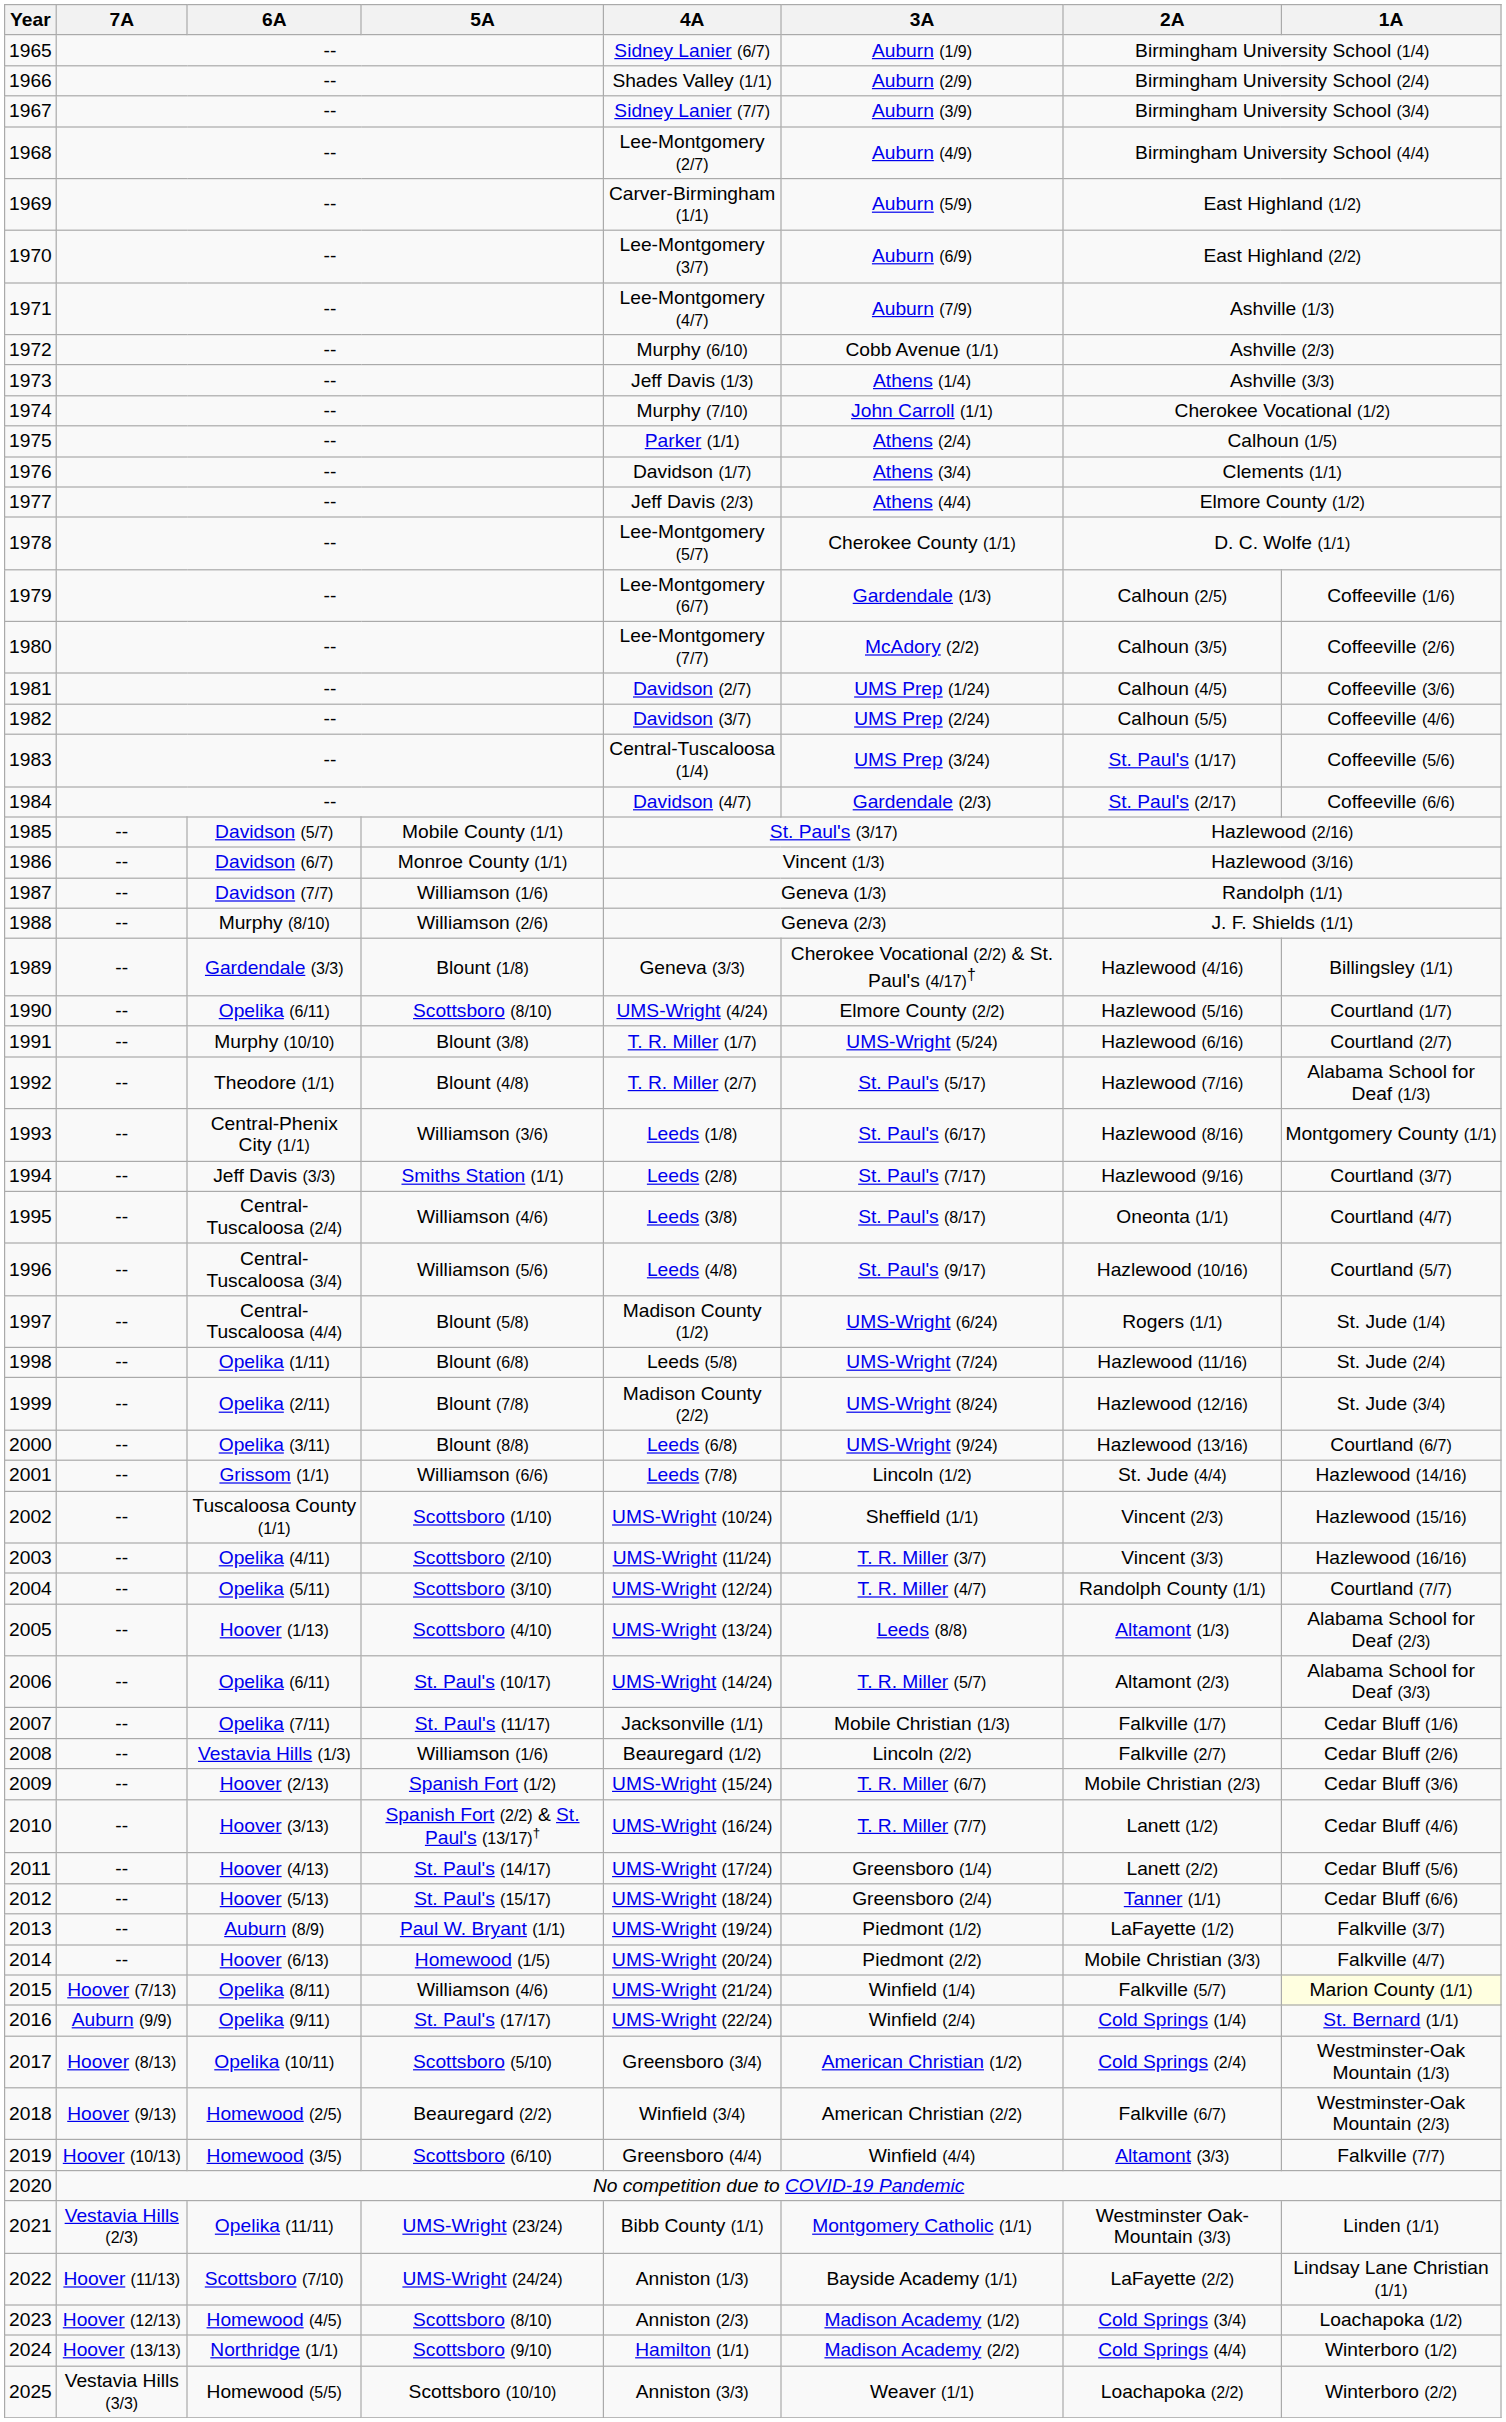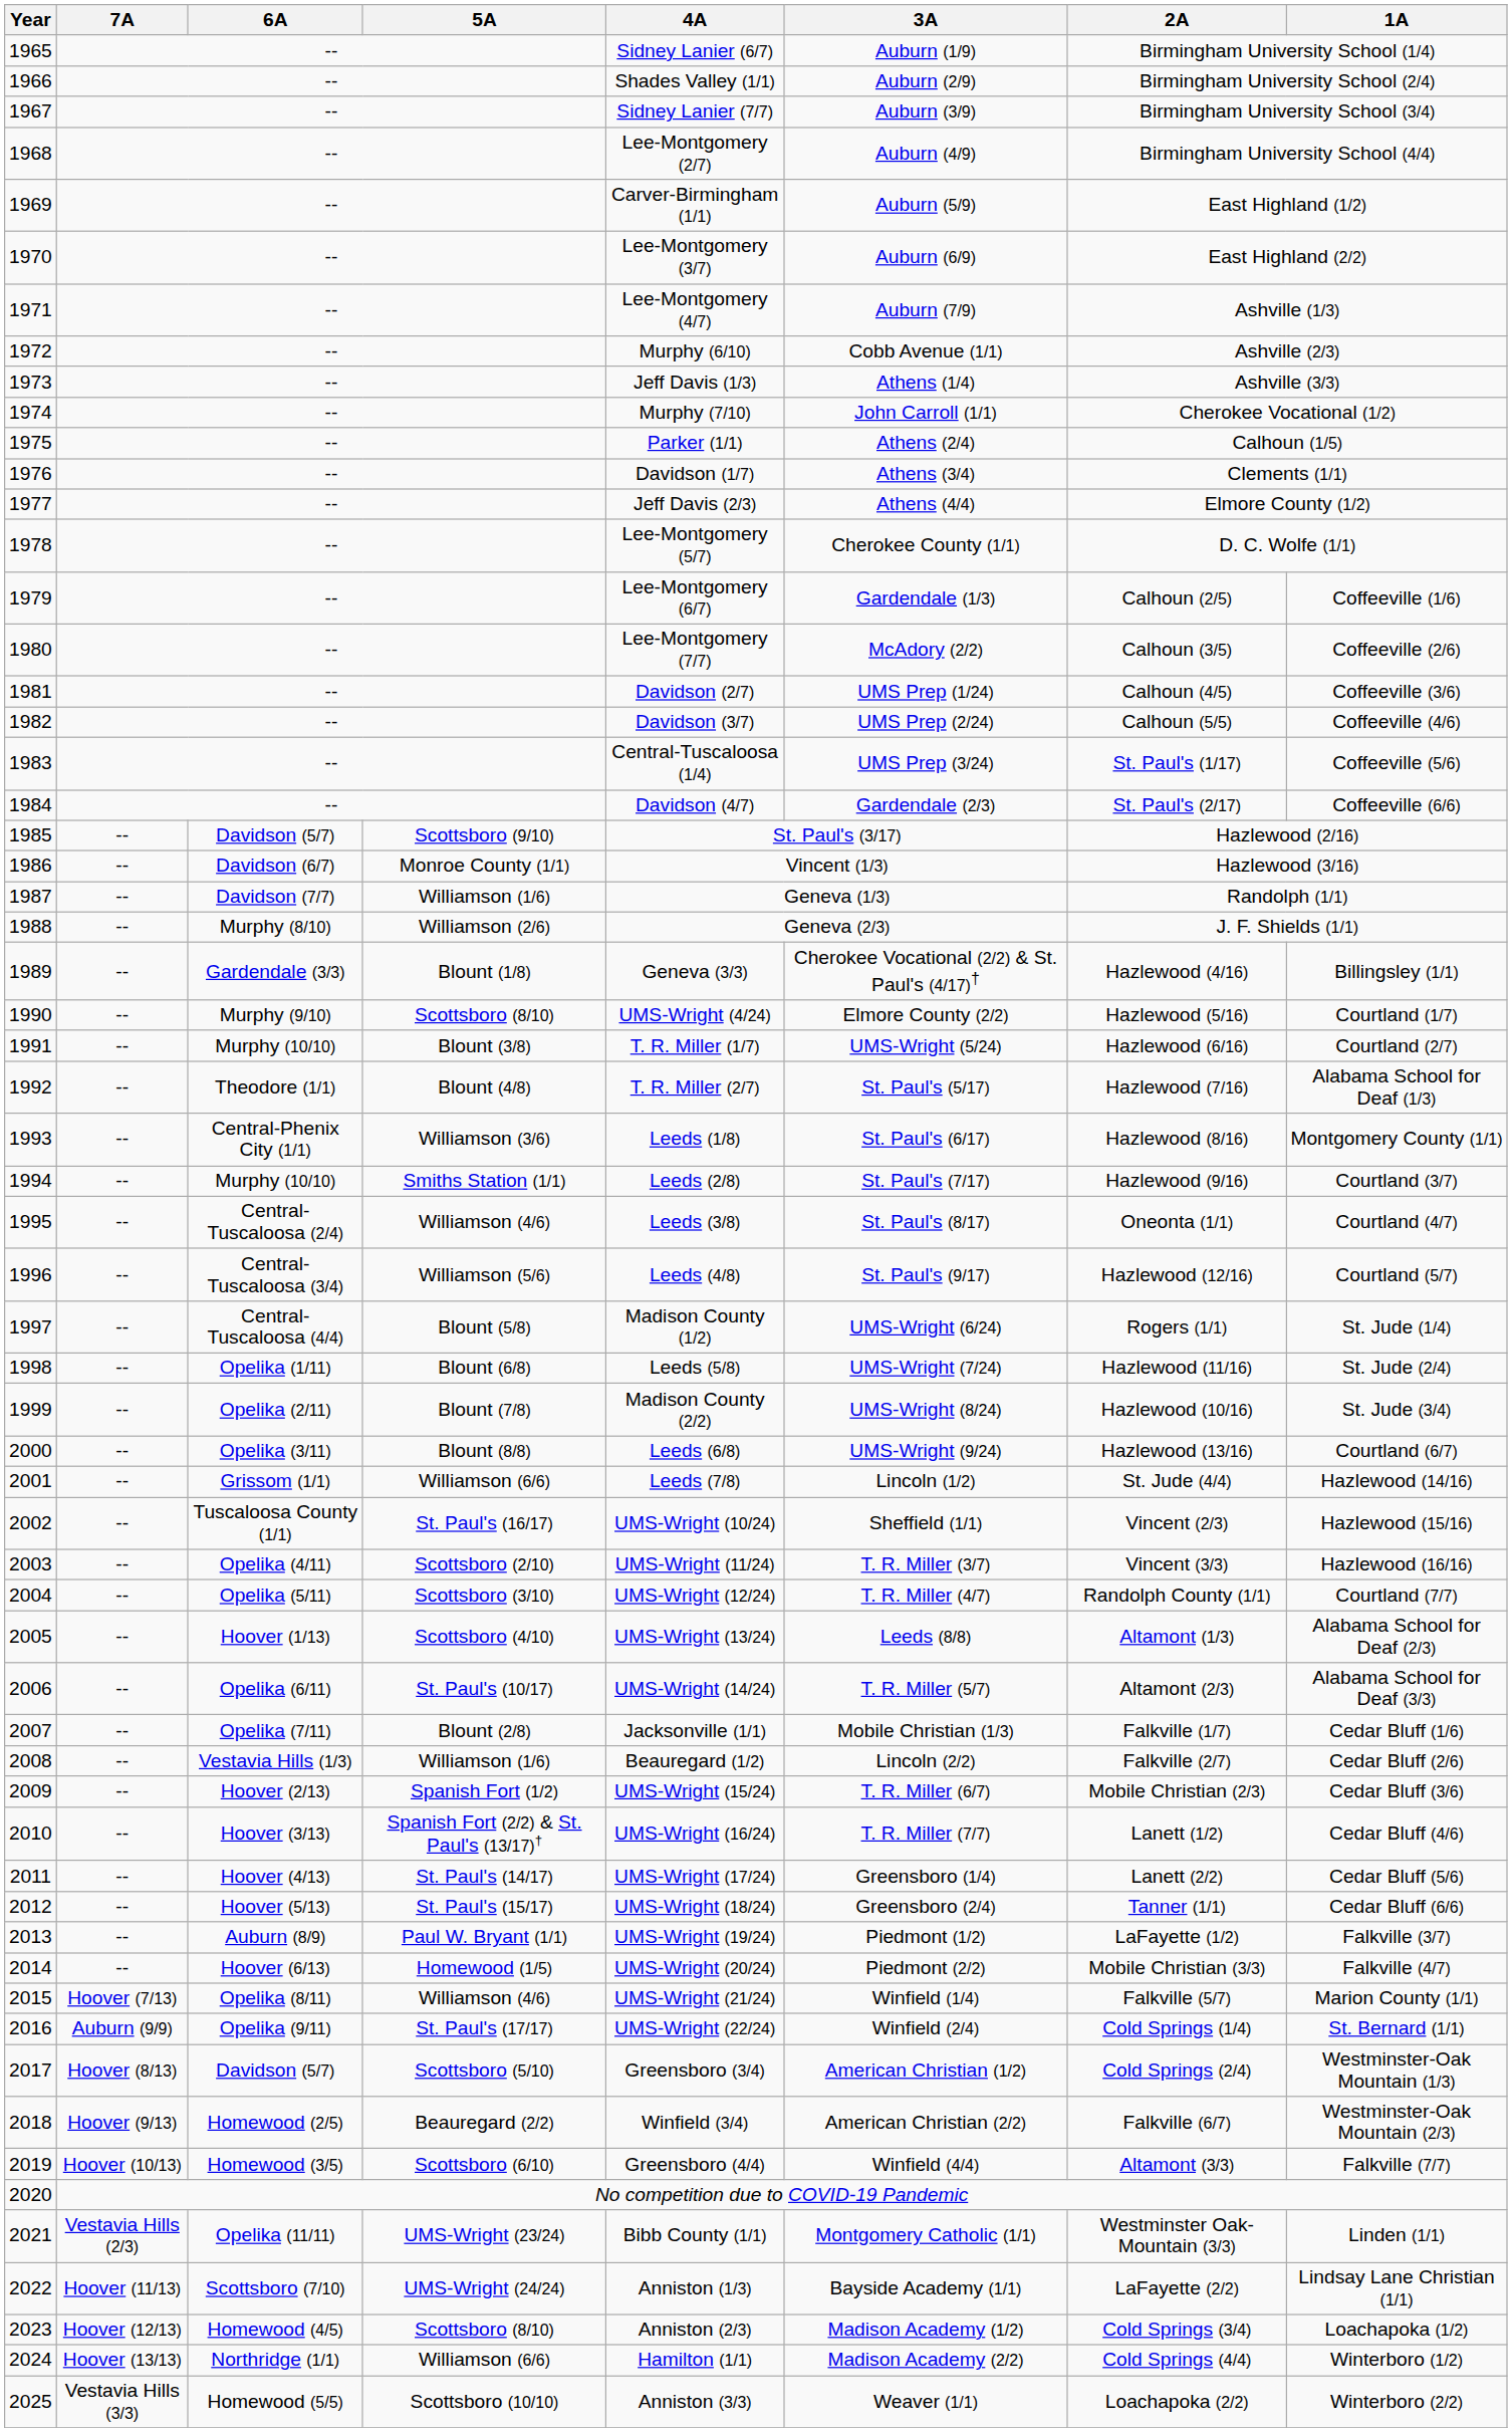1985 | 5A: Mobile County (1/1) -> Scottsboro (9/10)
1990 | 6A: Opelika (6/11) -> Murphy (9/10)
1994 | 6A: Jeff Davis (3/3) -> Murphy (10/10)
1996 | 2A: Hazlewood (10/16) -> Hazlewood (12/16)
1999 | 2A: Hazlewood (12/16) -> Hazlewood (10/16)
2002 | 5A: Scottsboro (1/10) -> St. Paul's (16/17)
2007 | 5A: St. Paul's (11/17) -> Blount (2/8)
2015 | 1A: lightyellow background -> no background
2017 | 6A: Opelika (10/11) -> Davidson (5/7)
2024 | 5A: Scottsboro (9/10) -> Williamson (6/6)
